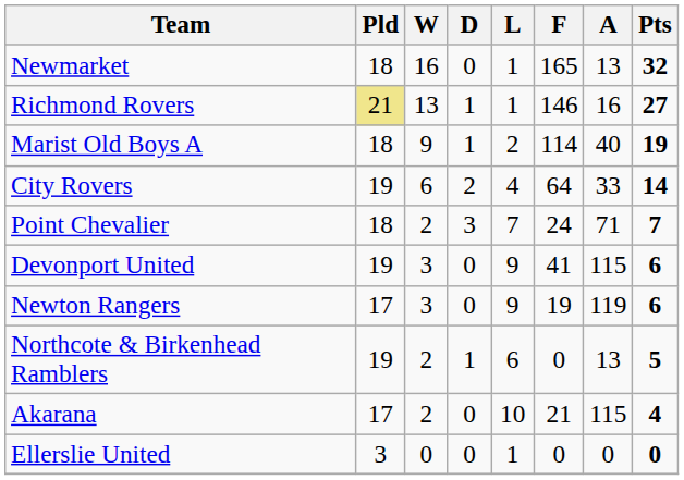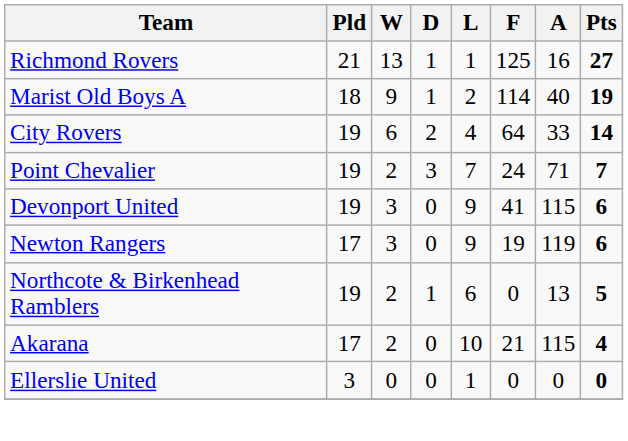- row: Newmarket | 18 | 16 | 0 | 1 | 165 | 13 | 32
Richmond Rovers | Pld: khaki background -> no background
Richmond Rovers | F: 146 -> 125
Point Chevalier | Pld: 18 -> 19
